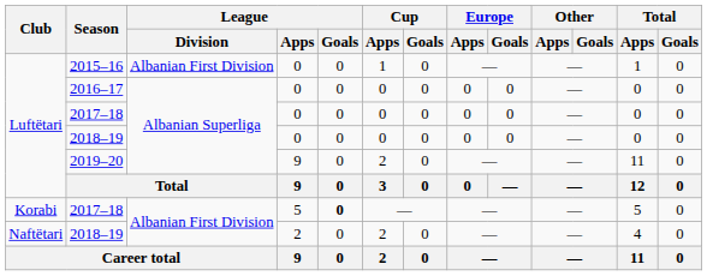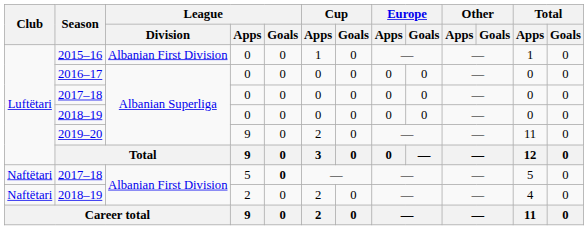2017–18 / 5 | Club: Korabi -> Naftëtari
